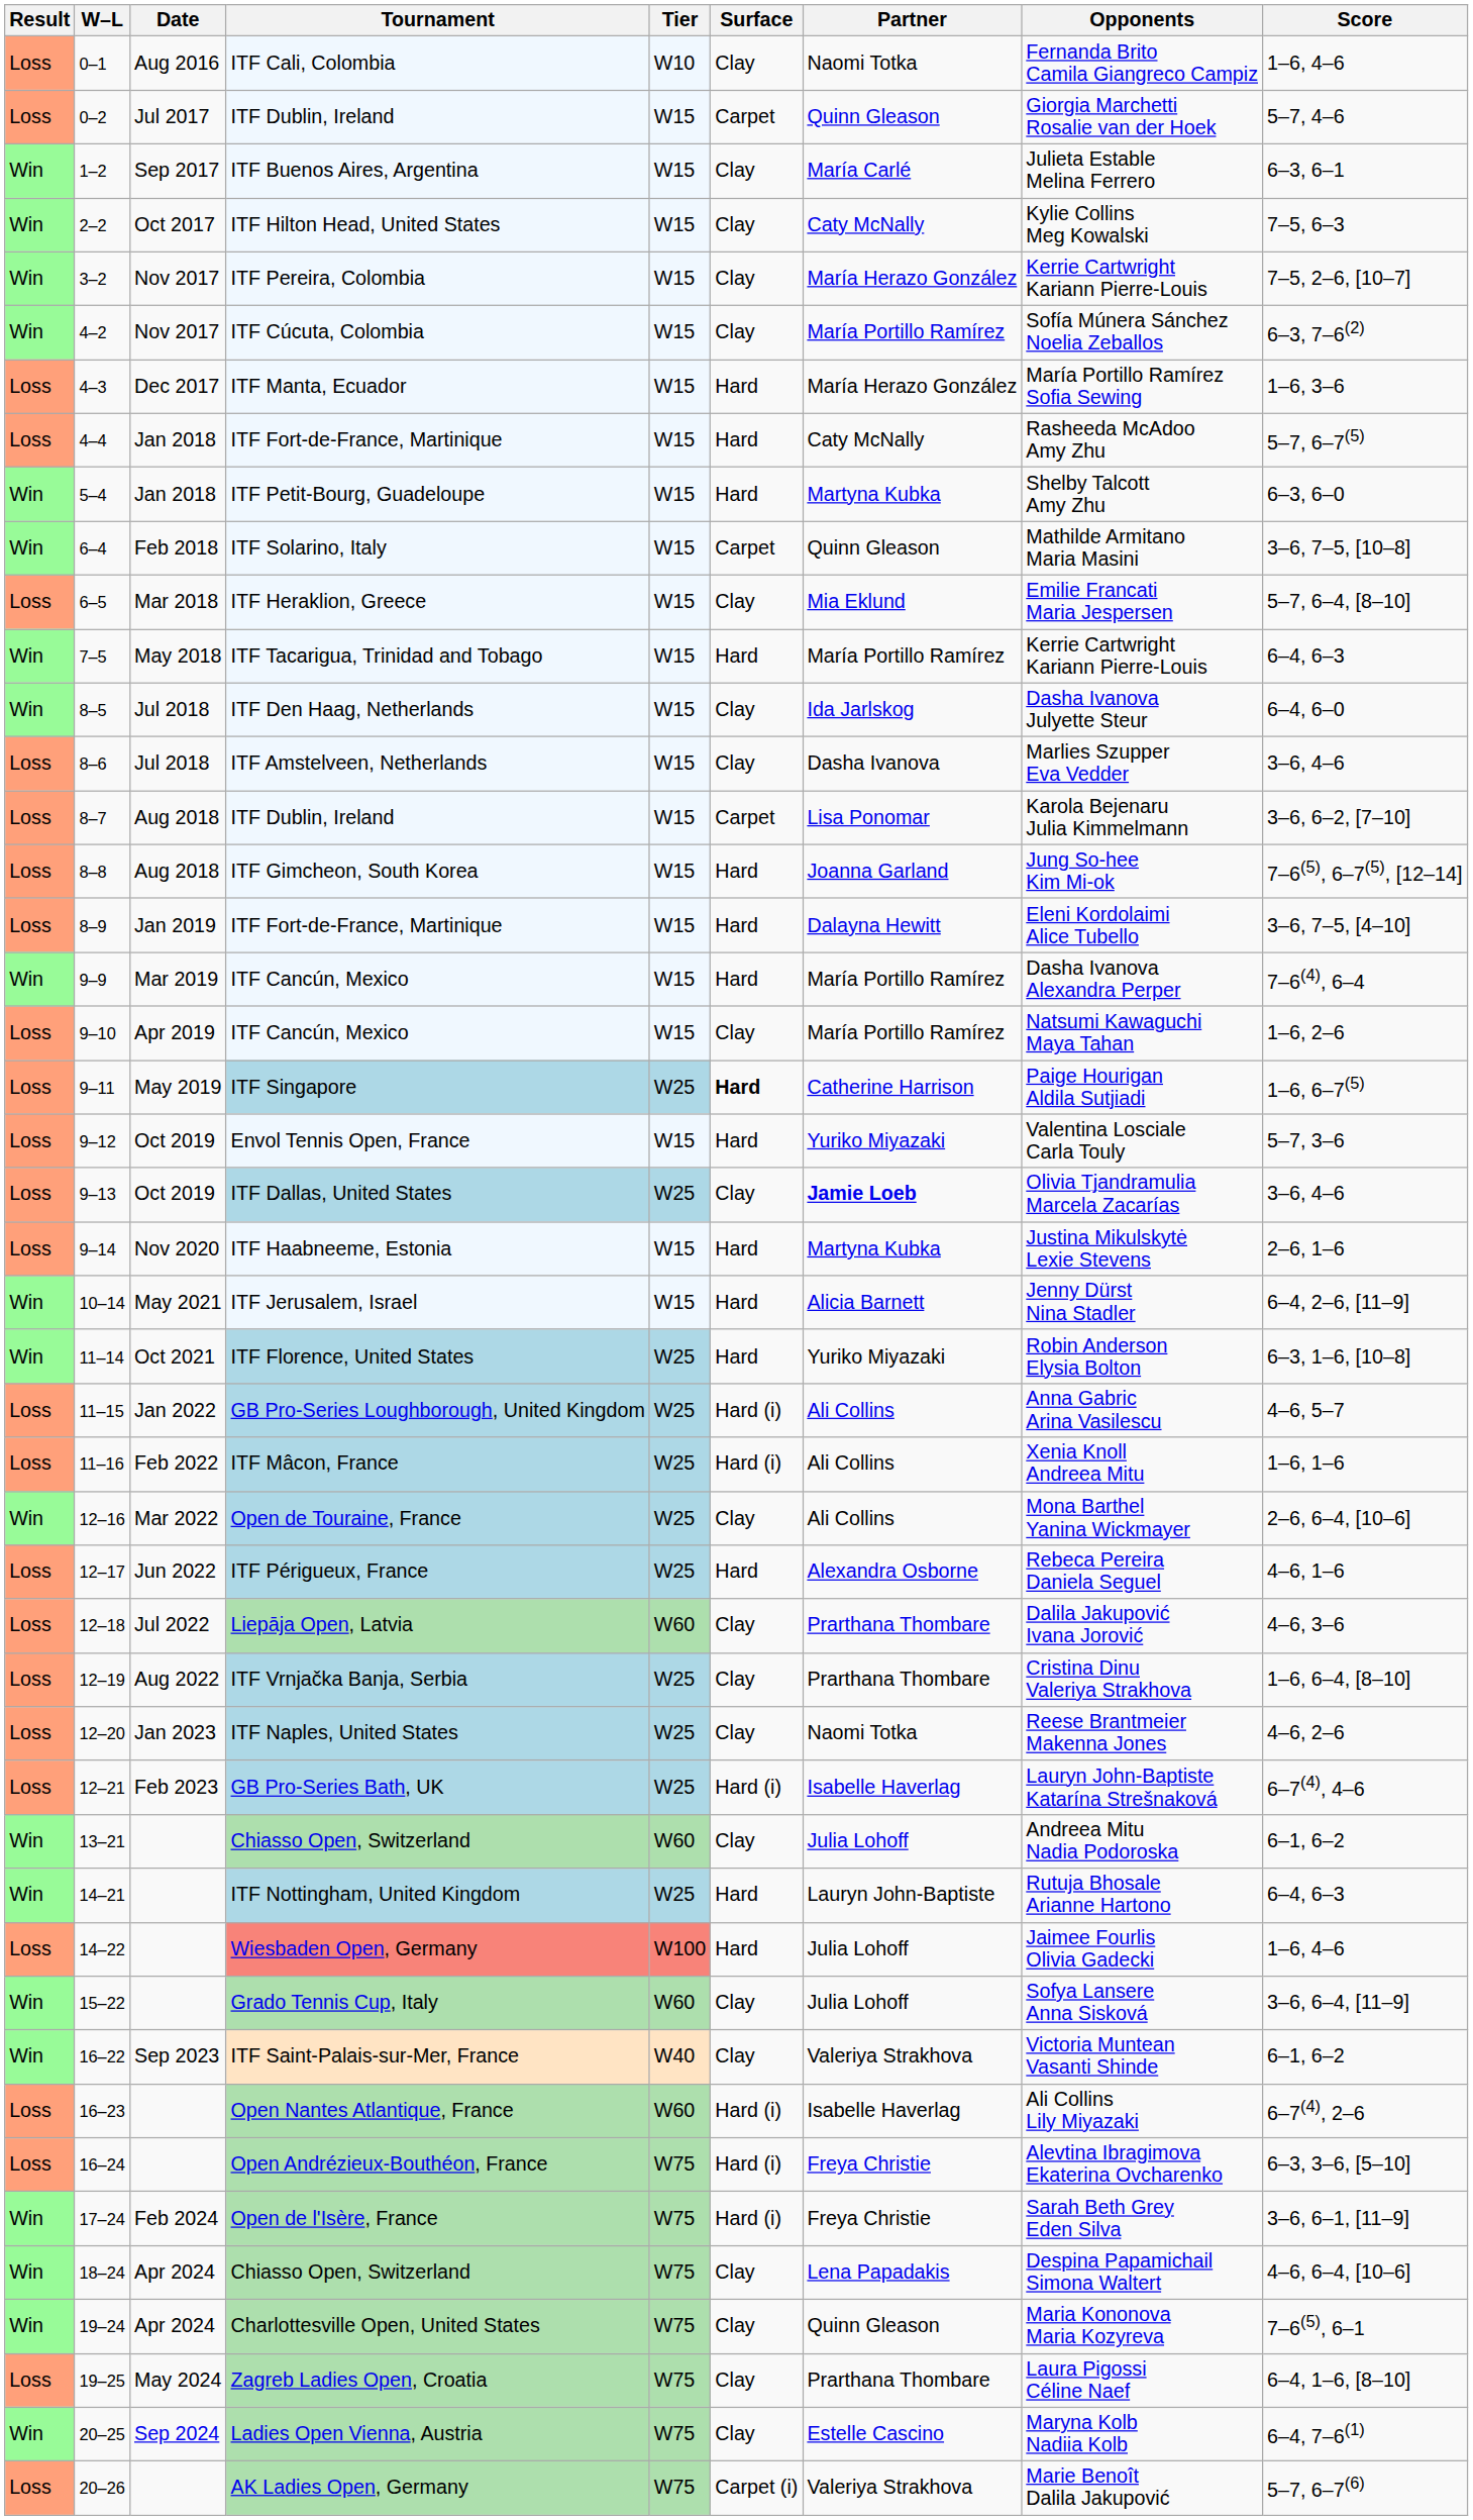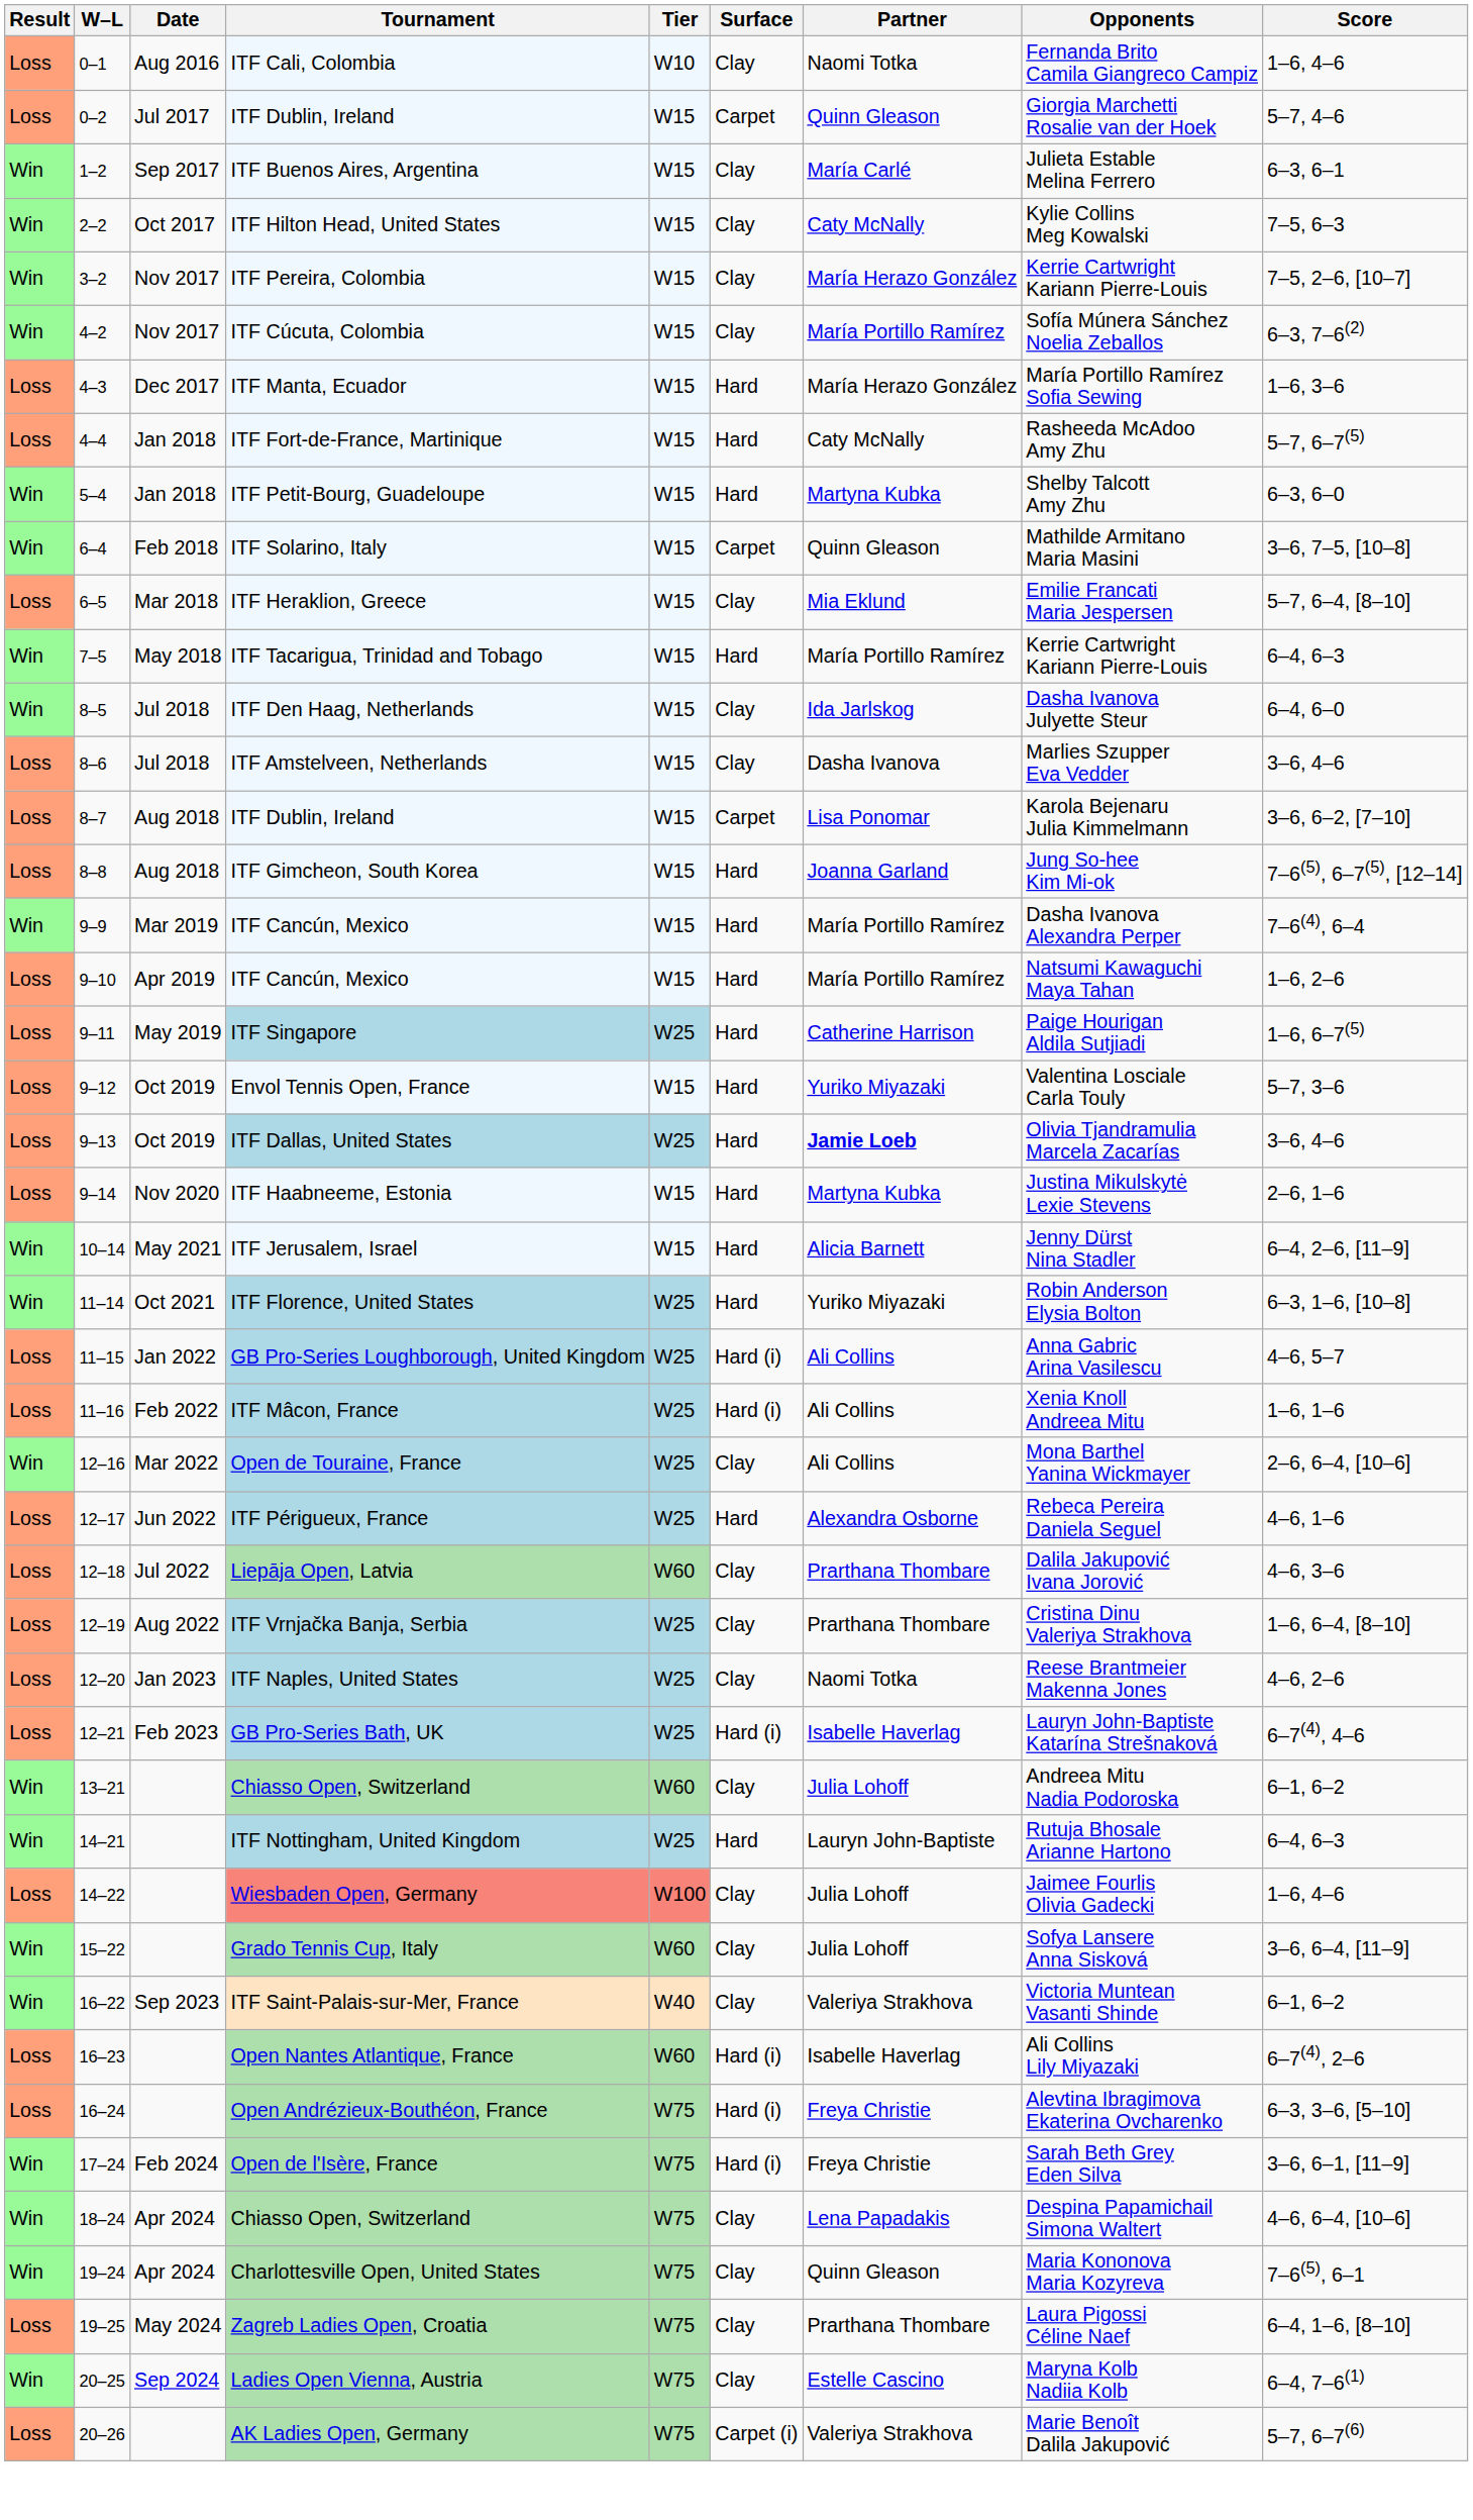- row: Loss | 8–9 | Jan 2019 | ITF Fort-de-France, Martinique | W15 | Hard | Dalayna Hewitt | Eleni Kordolaimi Alice Tubello | 3–6, 7–5, [4–10]
9–10 / ITF Cancún, Mexico | Surface: Clay -> Hard
ITF Singapore | Surface: bold -> normal
ITF Dallas, United States | Surface: Clay -> Hard
Wiesbaden Open, Germany | Surface: Hard -> Clay
